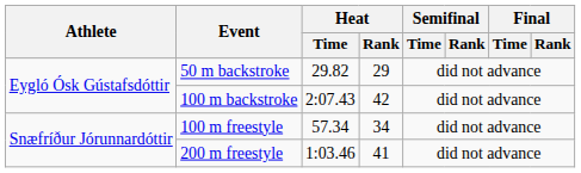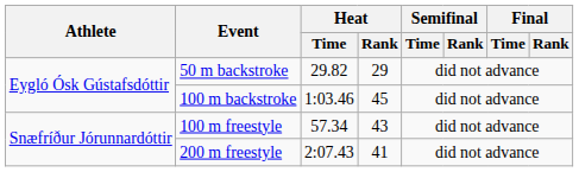100 m backstroke | Heat / Time: 2:07.43 -> 1:03.46
100 m backstroke | Heat / Rank: 42 -> 45
100 m freestyle | Heat / Rank: 34 -> 43
200 m freestyle | Heat / Time: 1:03.46 -> 2:07.43
